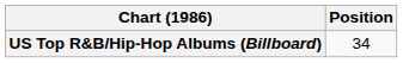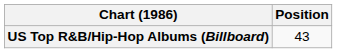US Top R&B/Hip-Hop Albums (Billboard) | Position: 34 -> 43
